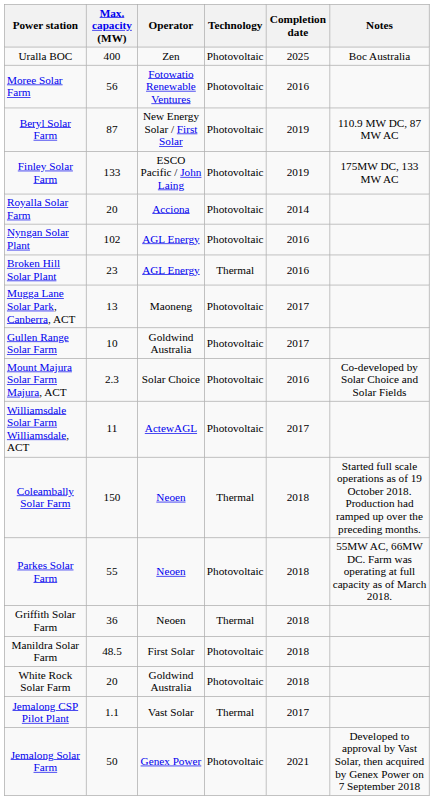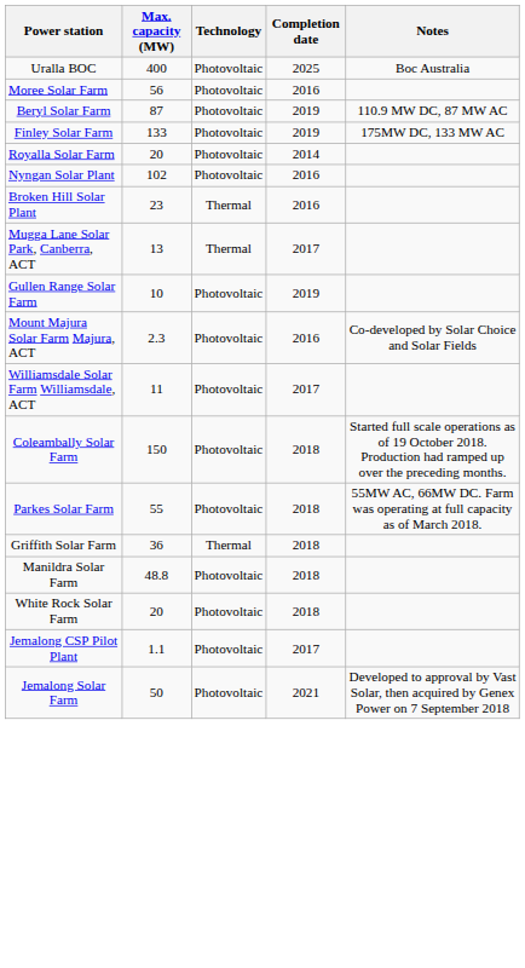- column: Operator | Zen | Fotowatio Renewable Ventures | New Energy Solar / First Solar | ESCO Pacific / John Laing | Acciona | AGL Energy | AGL Energy | Maoneng | Goldwind Australia | Solar Choice | ActewAGL | Neoen | Neoen | Neoen | First Solar | Goldwind Australia | Vast Solar | Genex Power
Mugga Lane Solar Park, Canberra, ACT | Technology: Photovoltaic -> Thermal
Gullen Range Solar Farm | Completion date: 2017 -> 2019
Coleambally Solar Farm | Technology: Thermal -> Photovoltaic
Manildra Solar Farm | Max. capacity (MW): 48.5 -> 48.8
Jemalong CSP Pilot Plant | Technology: Thermal -> Photovoltaic
